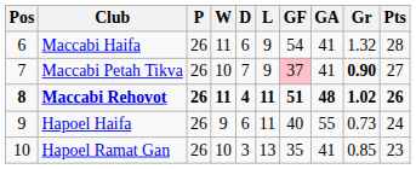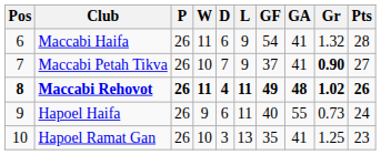Maccabi Petah Tikva | GF: pink background -> no background
Maccabi Rehovot | GF: 51 -> 49
Hapoel Ramat Gan | Gr: 0.85 -> 1.25
